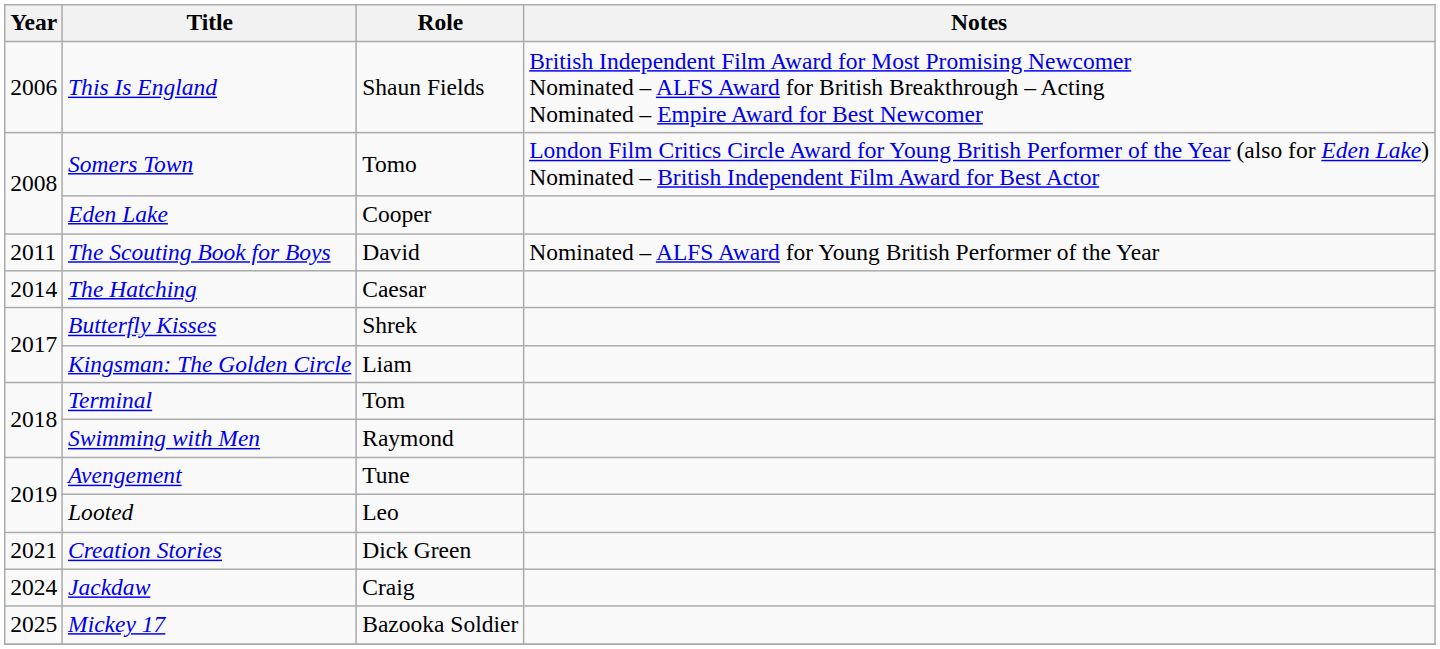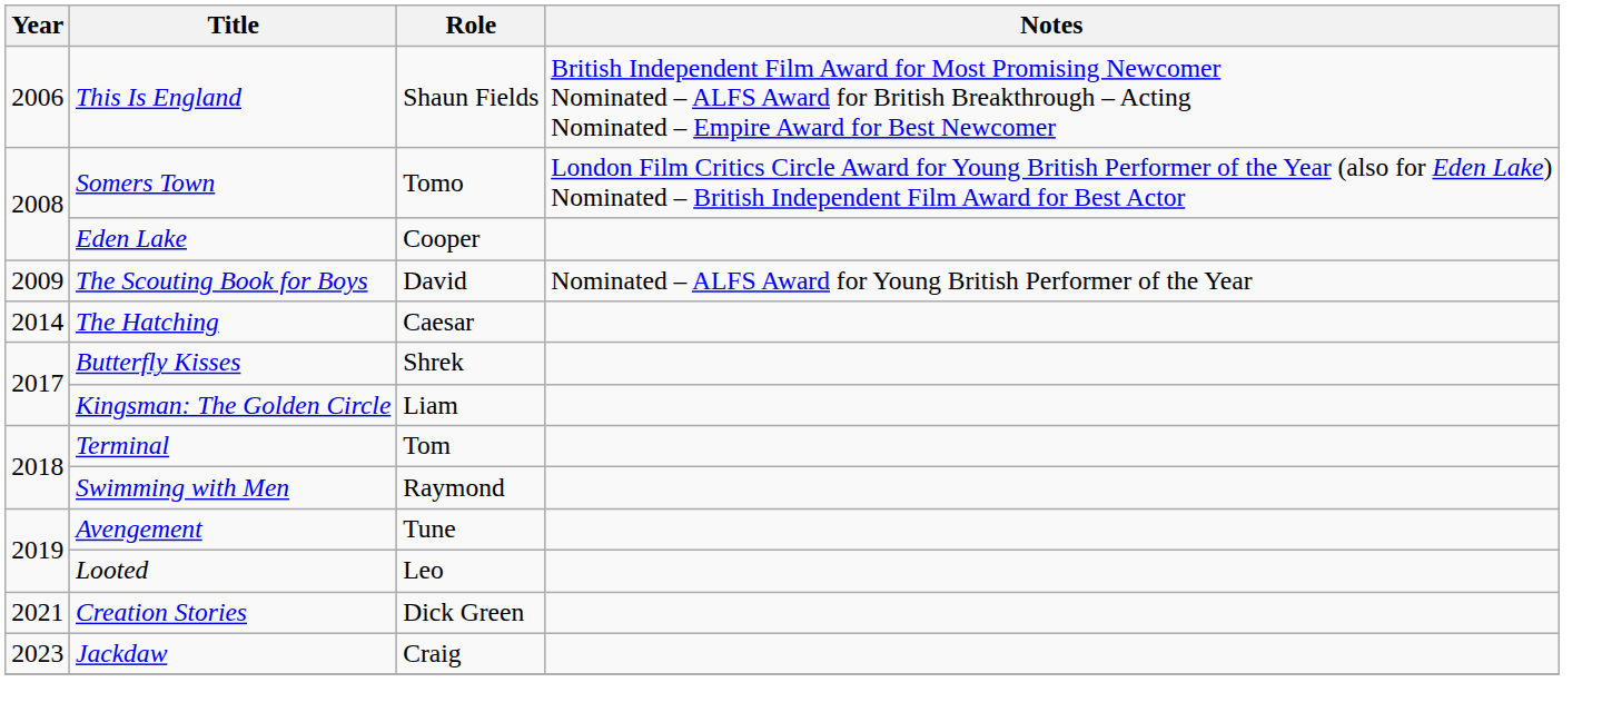The Scouting Book for Boys | Year: 2011 -> 2009
Jackdaw | Year: 2024 -> 2023
- row: 2025 | Mickey 17 | Bazooka Soldier
